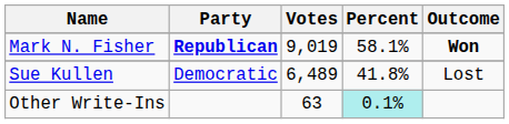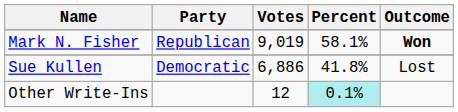Mark N. Fisher | Party: bold -> normal
Sue Kullen | Votes: 6,489 -> 6,886
Other Write-Ins | Votes: 63 -> 12
